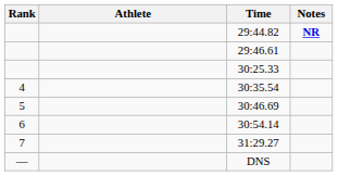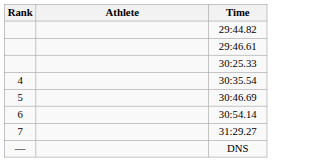- column: Notes | NR
